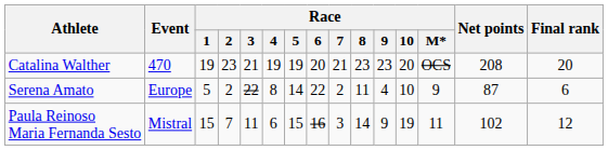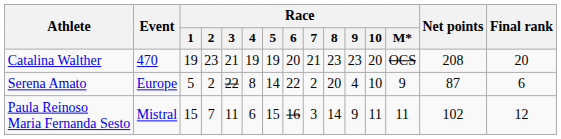Serena Amato | Race / 8: 11 -> 20
Paula Reinoso Maria Fernanda Sesto | Race / 10: 19 -> 11
